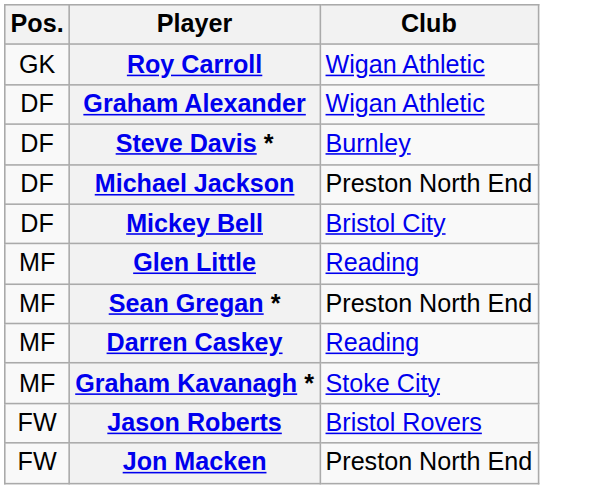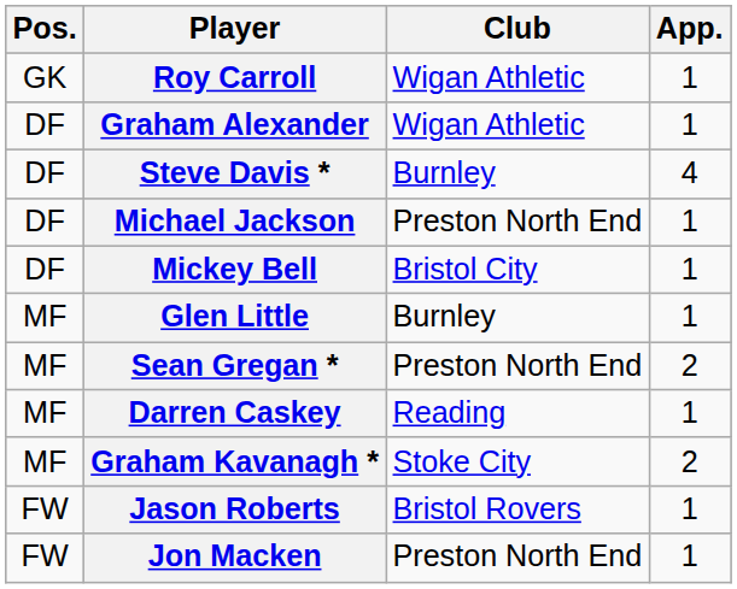+ column: App. | 1 | 1 | 4 | 1 | 1 | 1 | 2 | 1 | 2 | 1 | 1
Glen Little | Club: Reading -> Burnley
